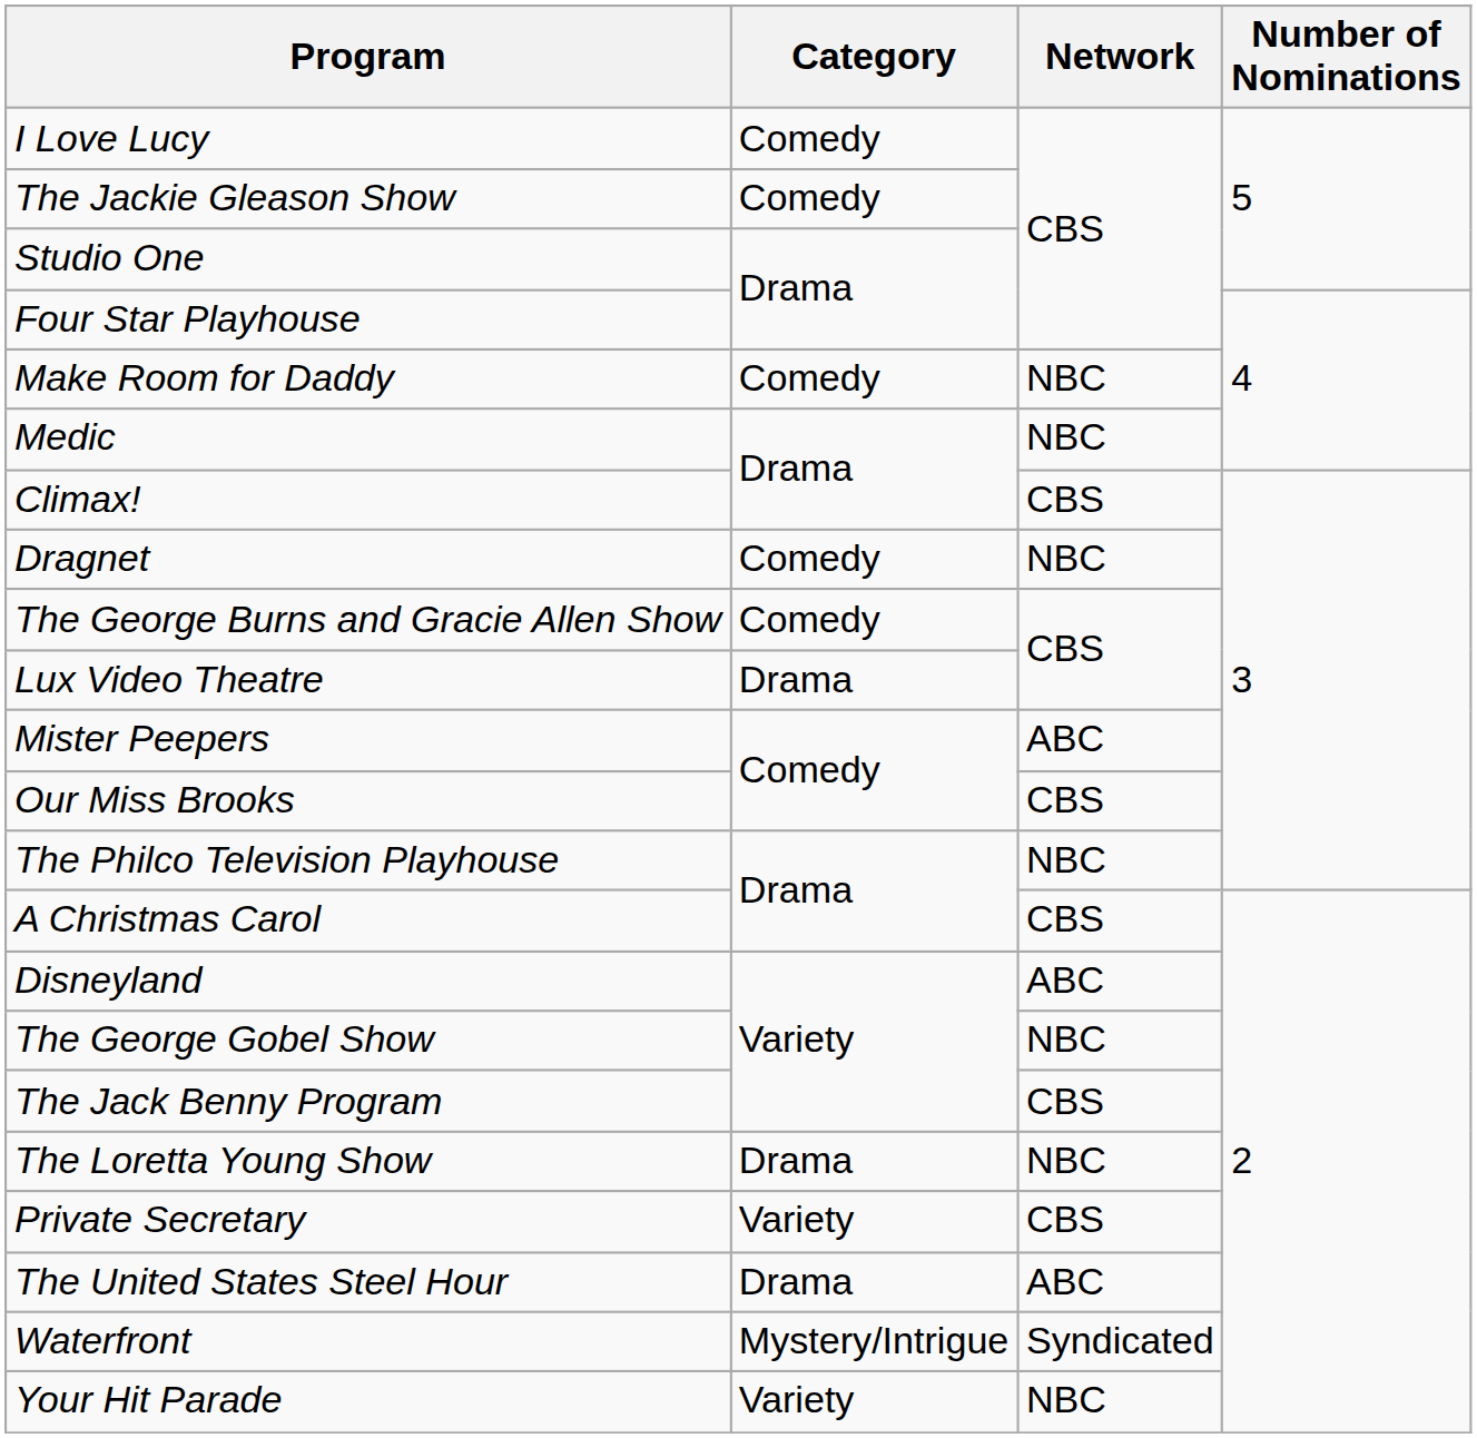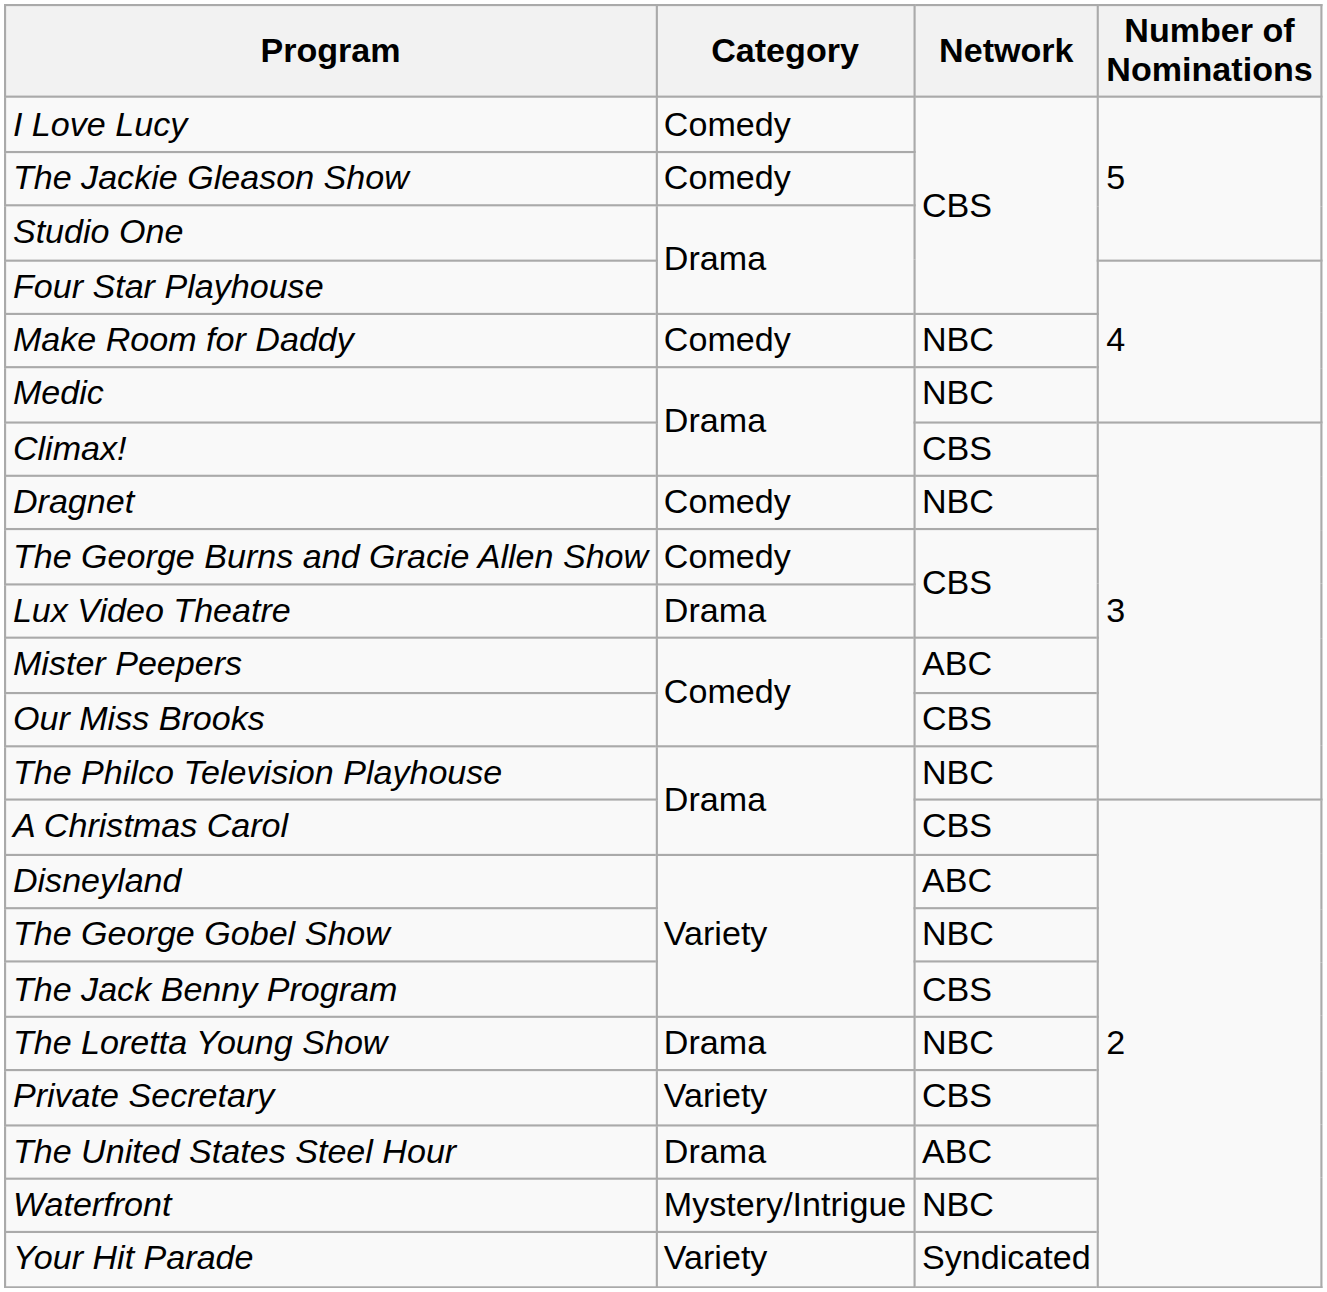Waterfront | Network: Syndicated -> NBC
Your Hit Parade | Network: NBC -> Syndicated
